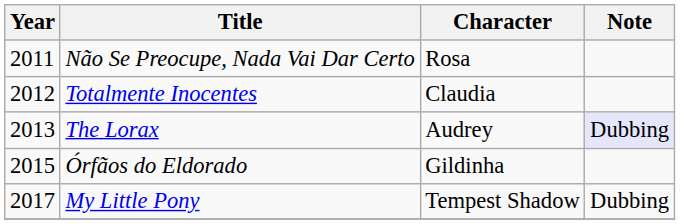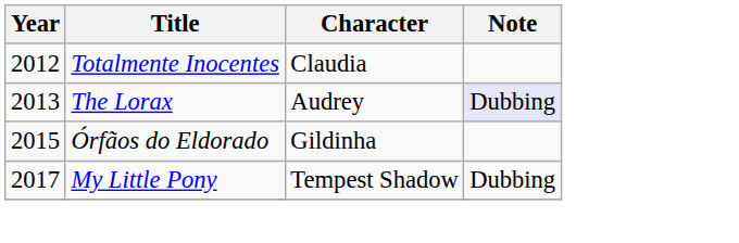- row: 2011 | Não Se Preocupe, Nada Vai Dar Certo | Rosa
